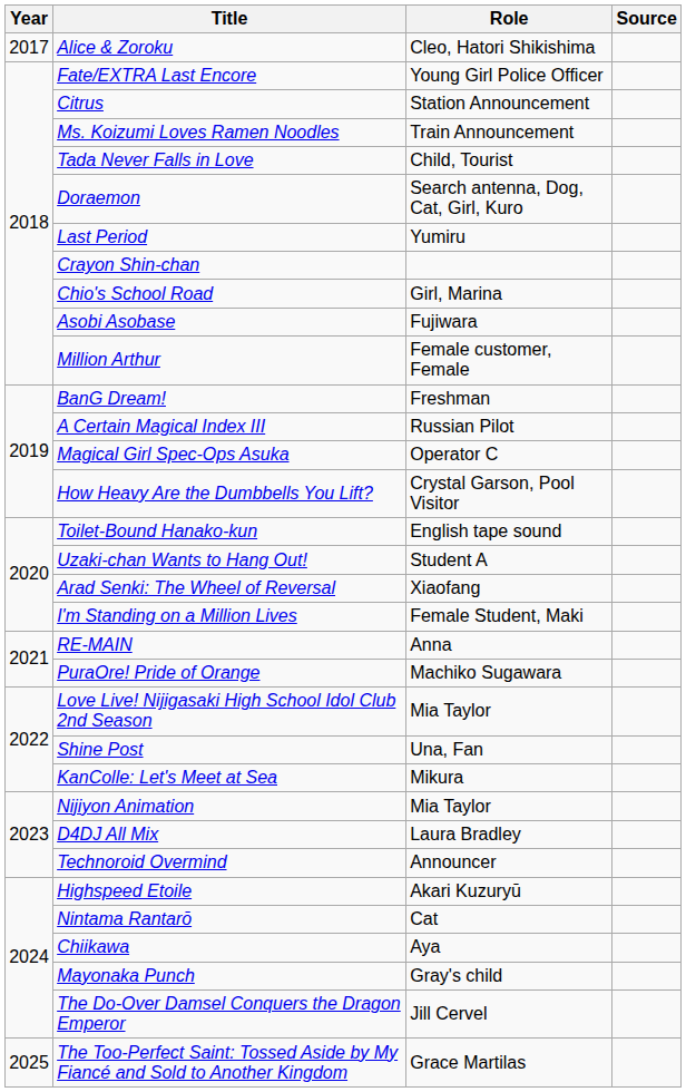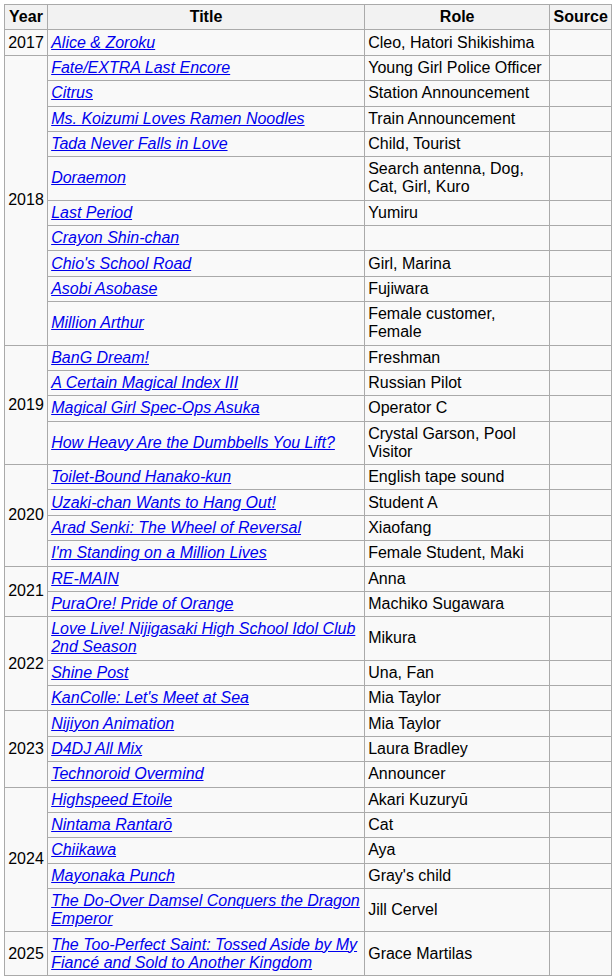Love Live! Nijigasaki High School Idol Club 2nd Season | Role: Mia Taylor -> Mikura
KanColle: Let's Meet at Sea | Role: Mikura -> Mia Taylor
